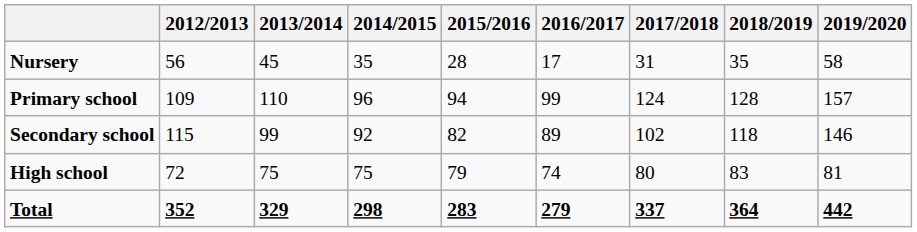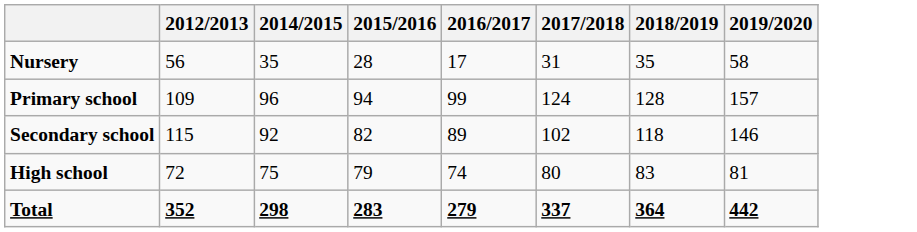- column: 2013/2014 | 45 | 110 | 99 | 75 | 329
